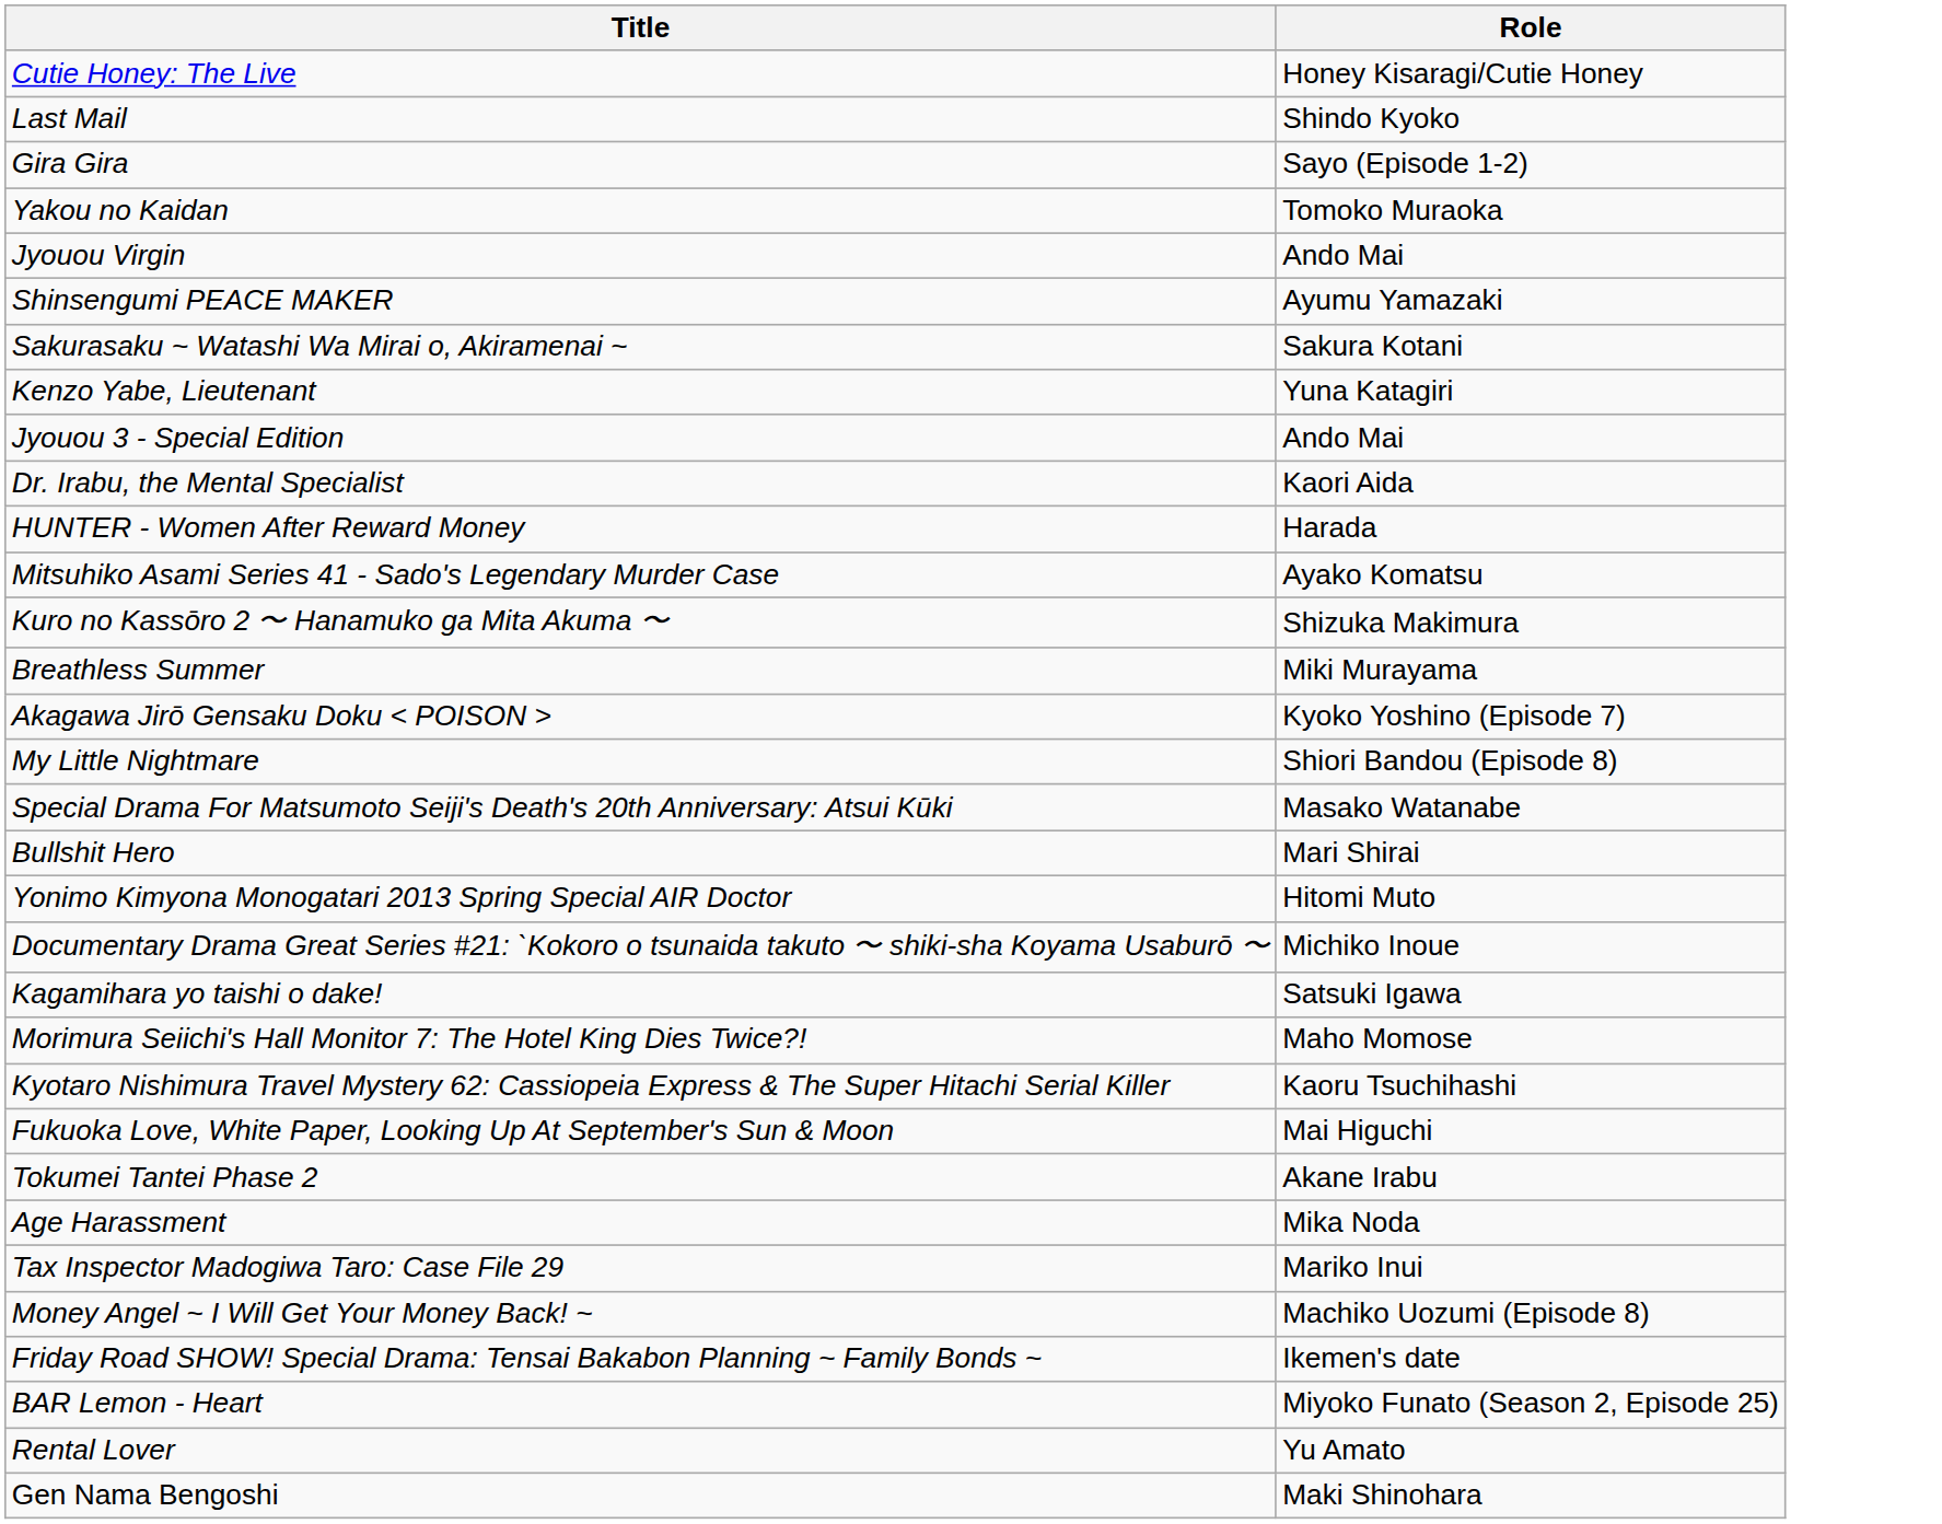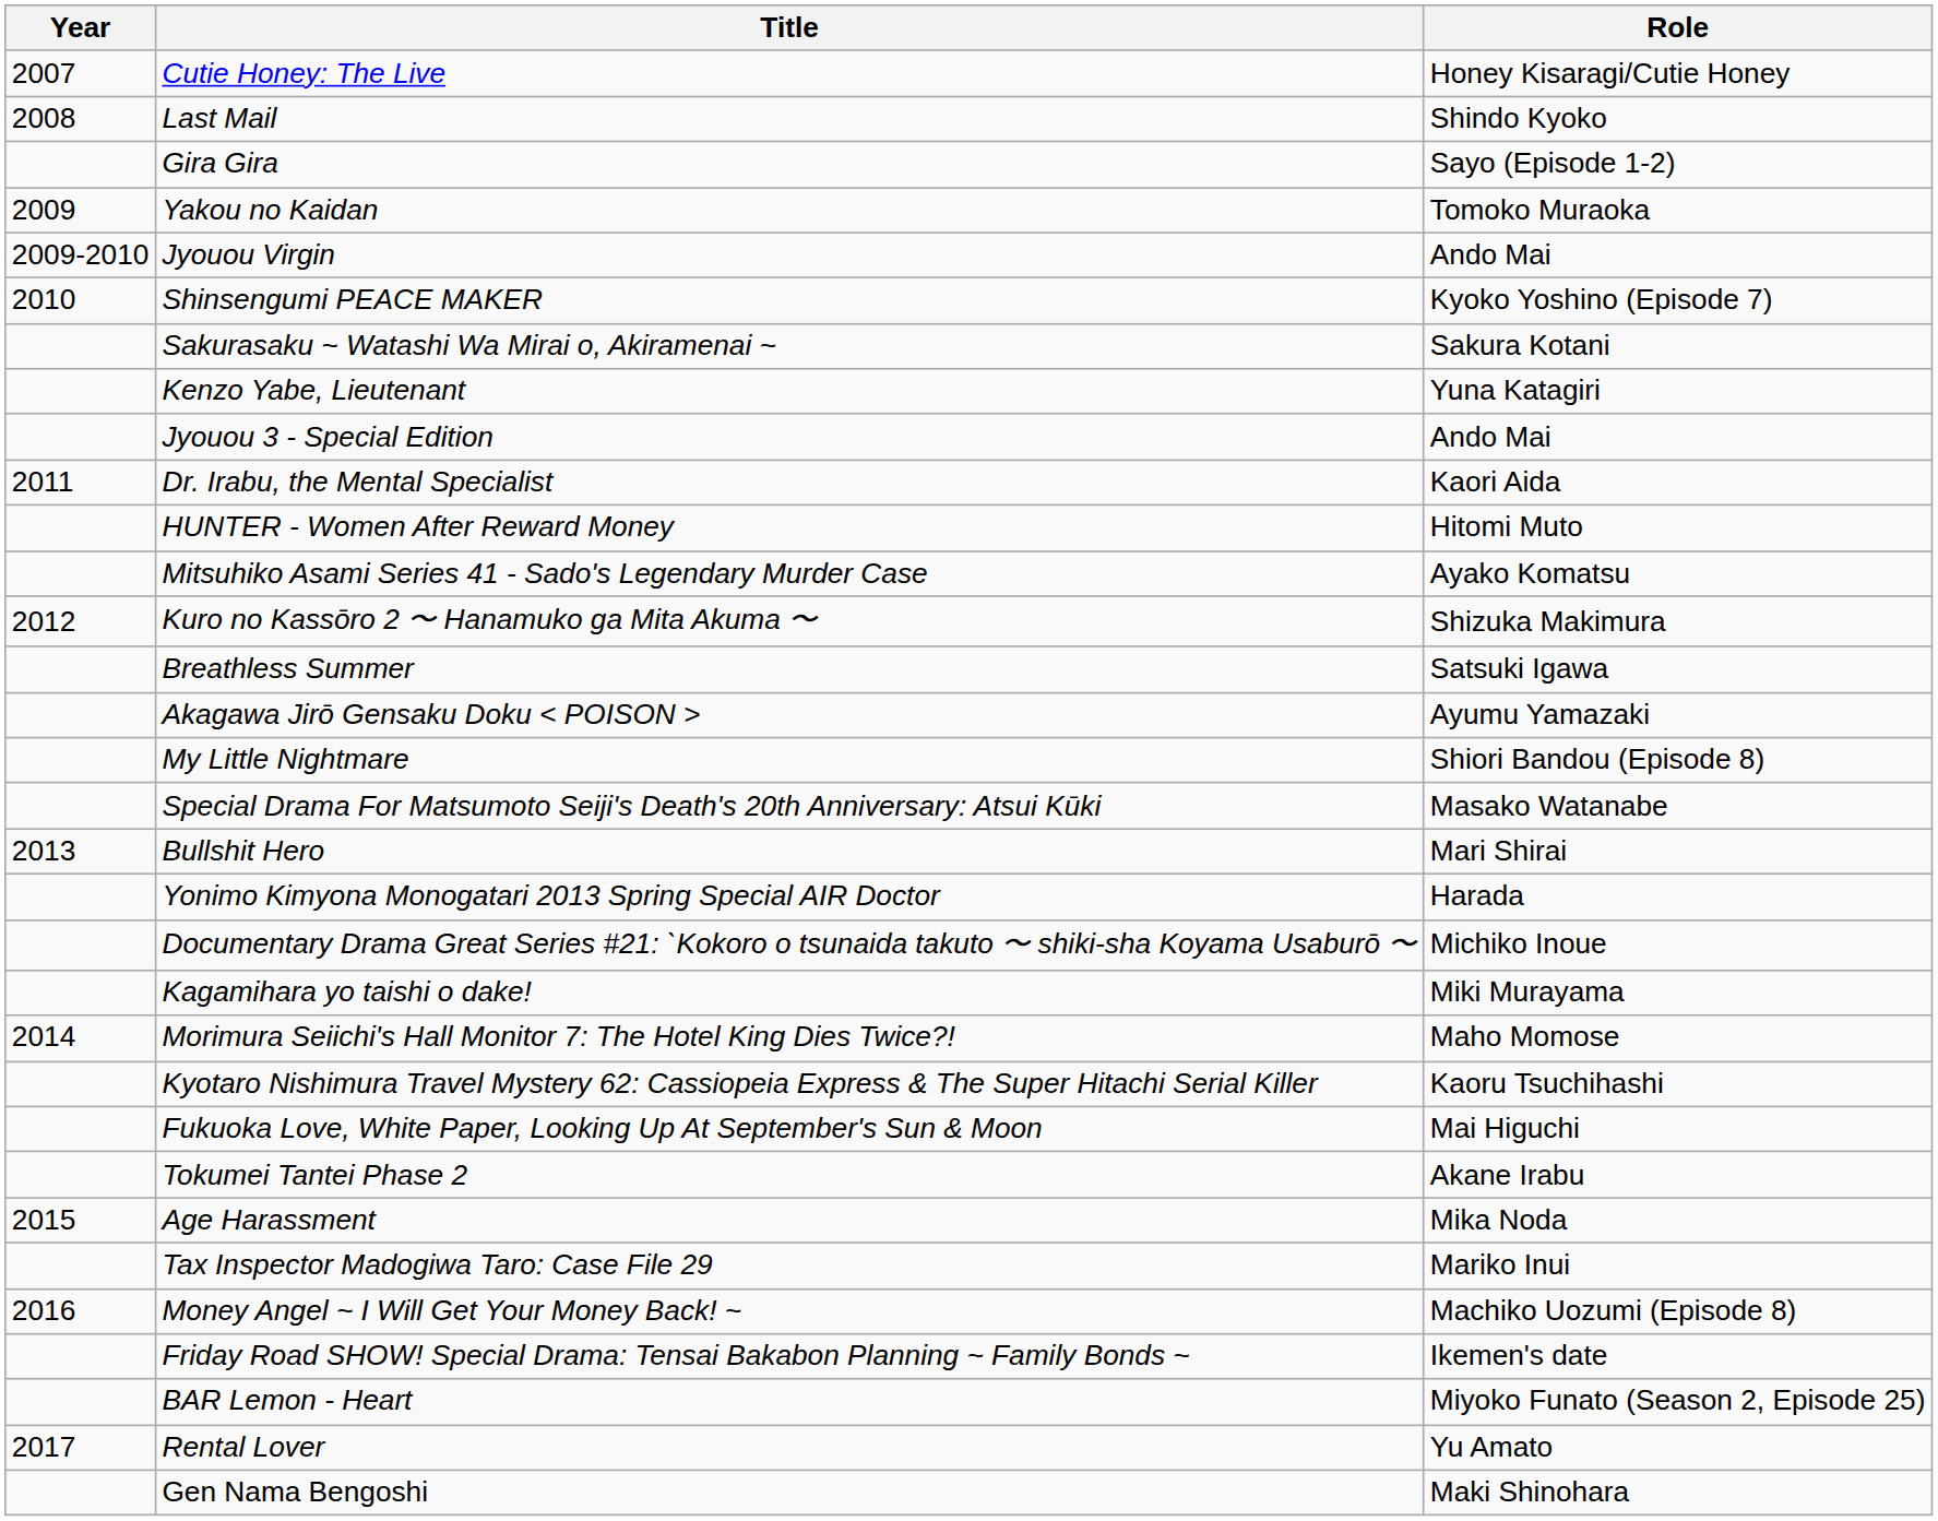+ column: Year | 2007 | 2008 | 2009 | 2009-2010 | 2010 | 2011 | 2012 | 2013 | 2014 | 2015 | 2016 | 2017
Shinsengumi PEACE MAKER | Role: Ayumu Yamazaki -> Kyoko Yoshino (Episode 7)
HUNTER - Women After Reward Money | Role: Harada -> Hitomi Muto
Breathless Summer | Role: Miki Murayama -> Satsuki Igawa
Akagawa Jirō Gensaku Doku | Role: Kyoko Yoshino (Episode 7) -> Ayumu Yamazaki
Yonimo Kimyona Monogatari 2013 Spring Special AIR Doctor | Role: Hitomi Muto -> Harada
Kagamihara yo taishi o dake! | Role: Satsuki Igawa -> Miki Murayama
